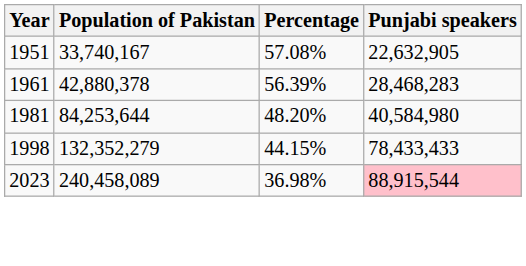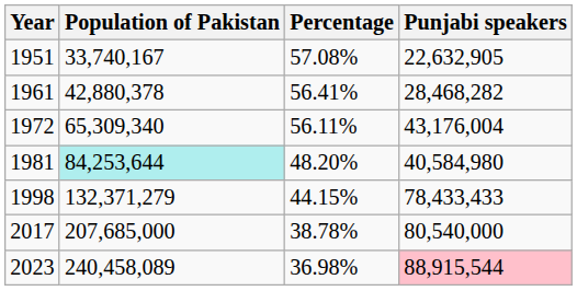1961 | Percentage: 56.39% -> 56.41%
1961 | Punjabi speakers: 28,468,283 -> 28,468,282
+ row: 1972 | 65,309,340 | 56.11% | 43,176,004
1981 | Population of Pakistan: no background -> paleturquoise background
1998 | Population of Pakistan: 132,352,279 -> 132,371,279
+ row: 2017 | 207,685,000 | 38.78% | 80,540,000
